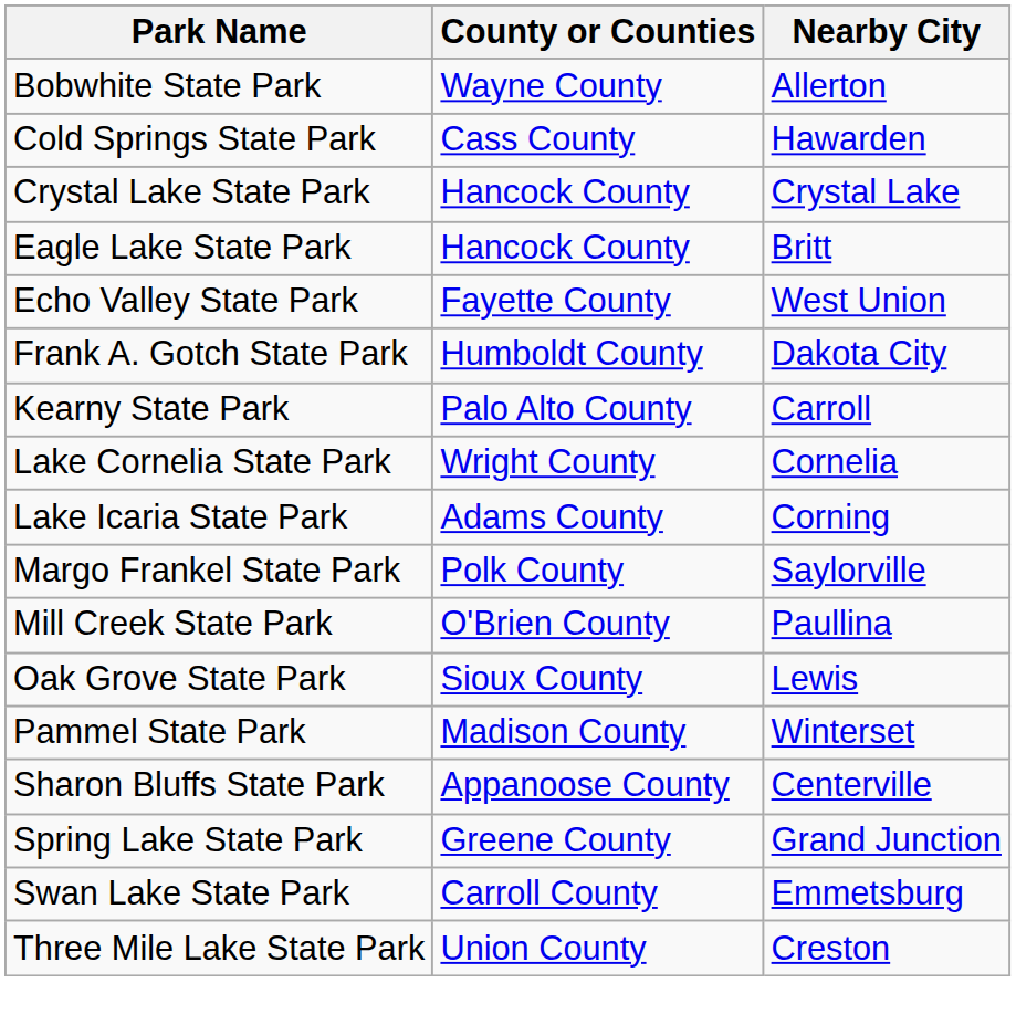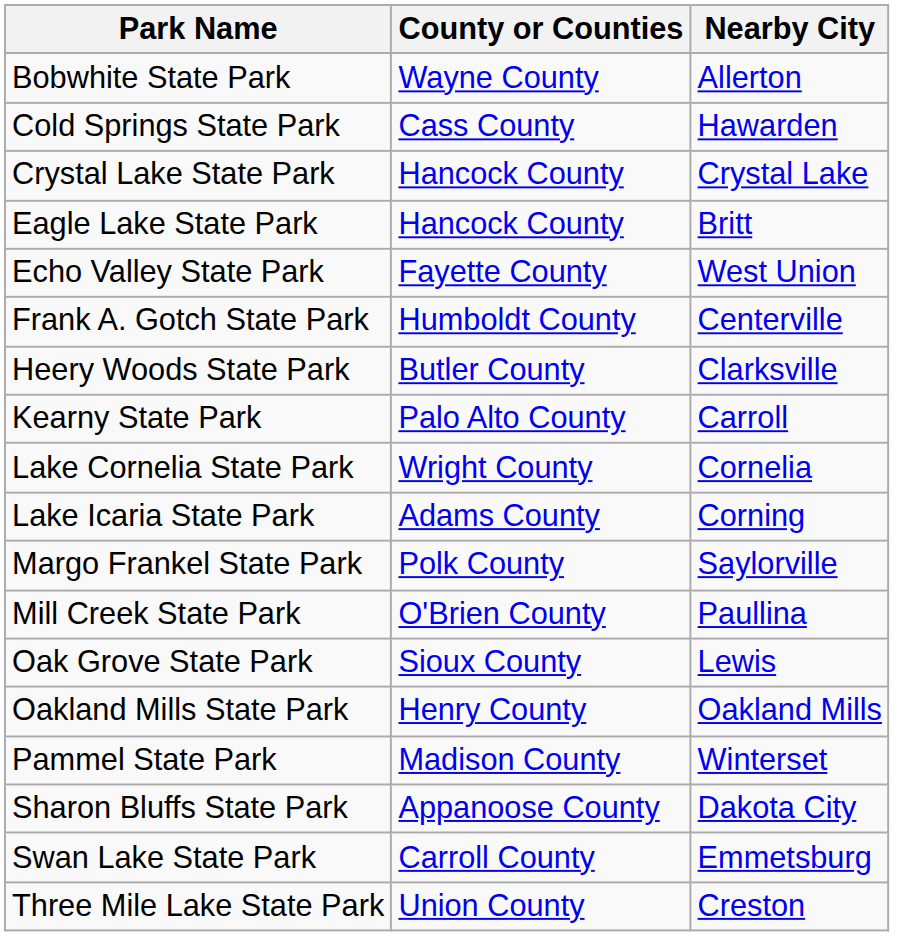Frank A. Gotch State Park | Nearby City: Dakota City -> Centerville
+ row: Heery Woods State Park | Butler County | Clarksville
+ row: Oakland Mills State Park | Henry County | Oakland Mills
Sharon Bluffs State Park | Nearby City: Centerville -> Dakota City
- row: Spring Lake State Park | Greene County | Grand Junction
